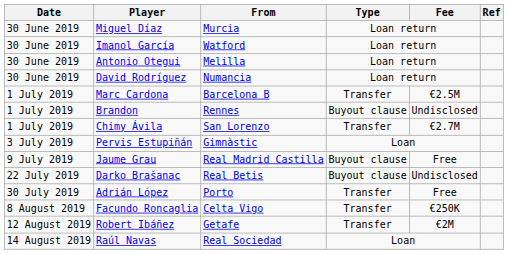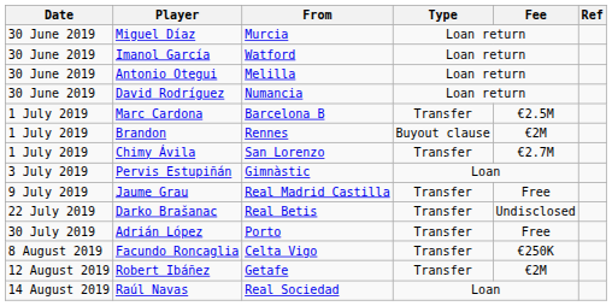Brandon | Fee: Undisclosed -> €2M
Jaume Grau | Type: Buyout clause -> Transfer
Darko Brašanac | Type: Buyout clause -> Transfer
